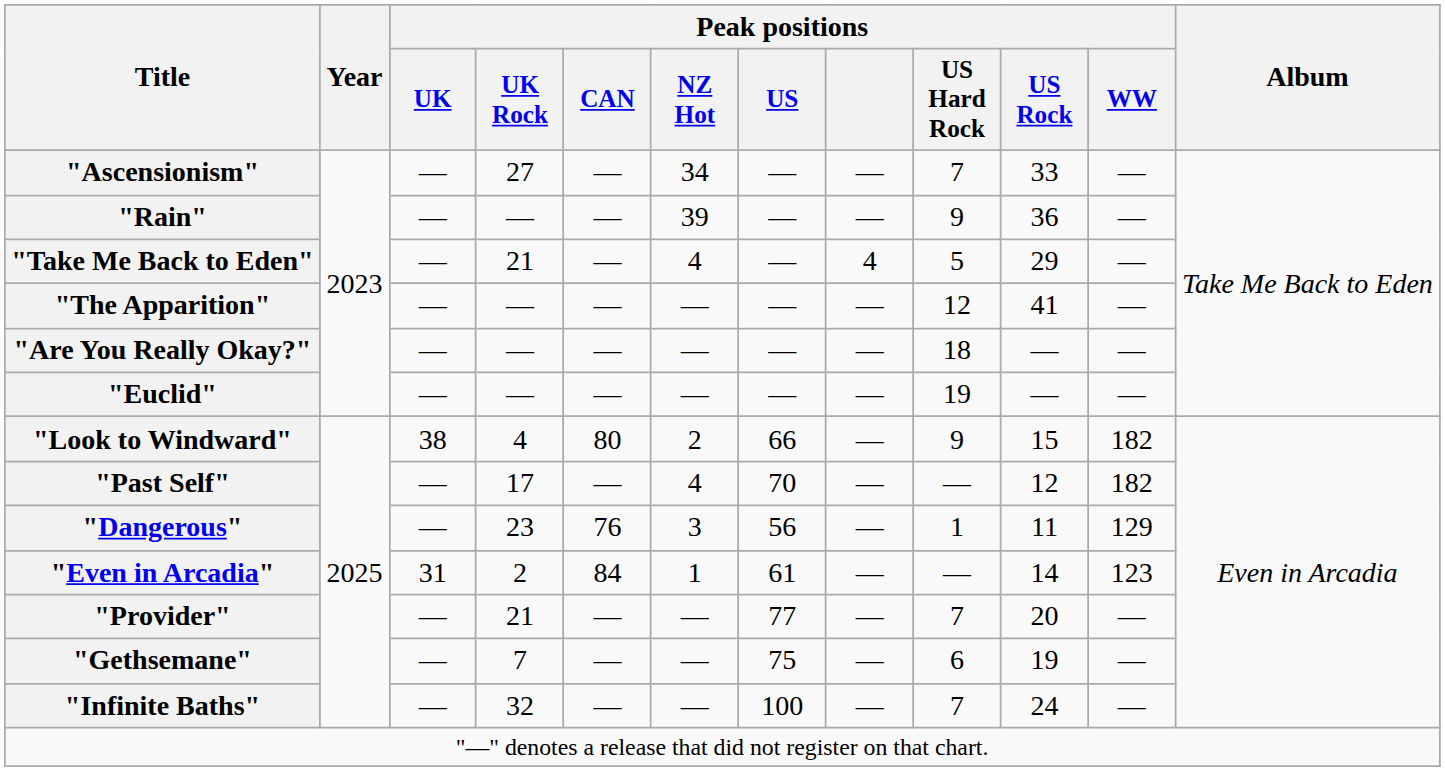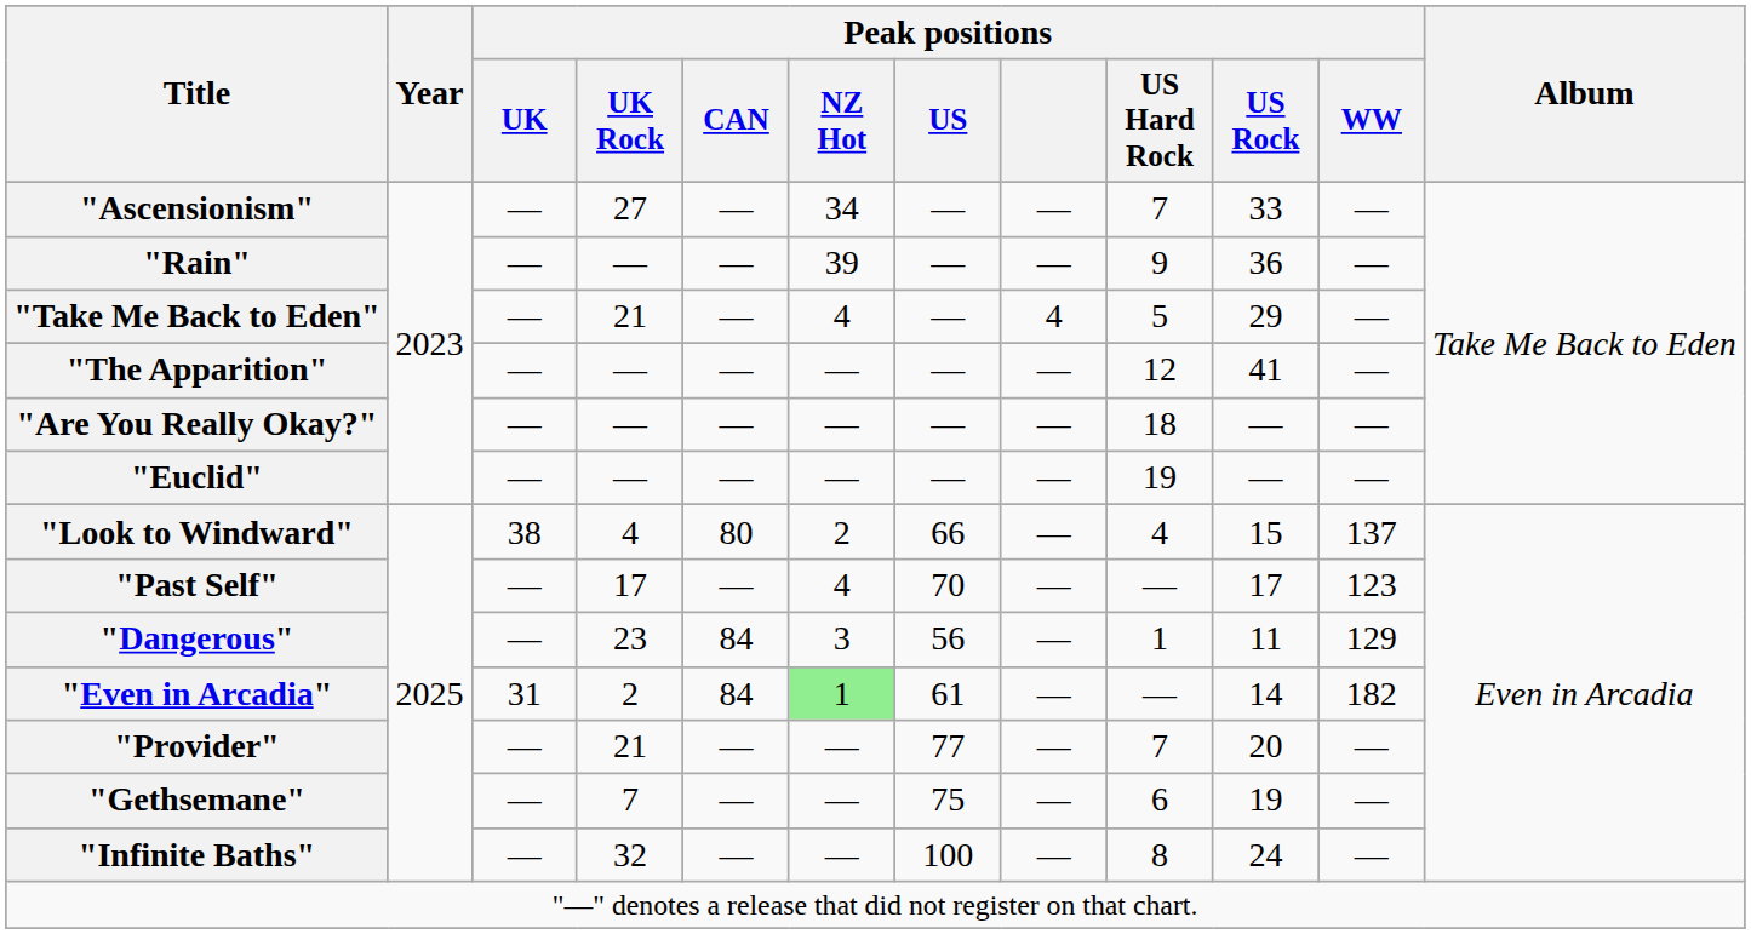"Look to Windward" | Peak positions / US Hard Rock: 9 -> 4
"Look to Windward" | Peak positions / WW: 182 -> 137
"Past Self" | Peak positions / US Rock: 12 -> 17
"Past Self" | Peak positions / WW: 182 -> 123
"Dangerous" | Peak positions / CAN: 76 -> 84
"Even in Arcadia" | Peak positions / NZ Hot: no background -> lightgreen background
"Even in Arcadia" | Peak positions / WW: 123 -> 182
"Infinite Baths" | Peak positions / US Hard Rock: 7 -> 8
